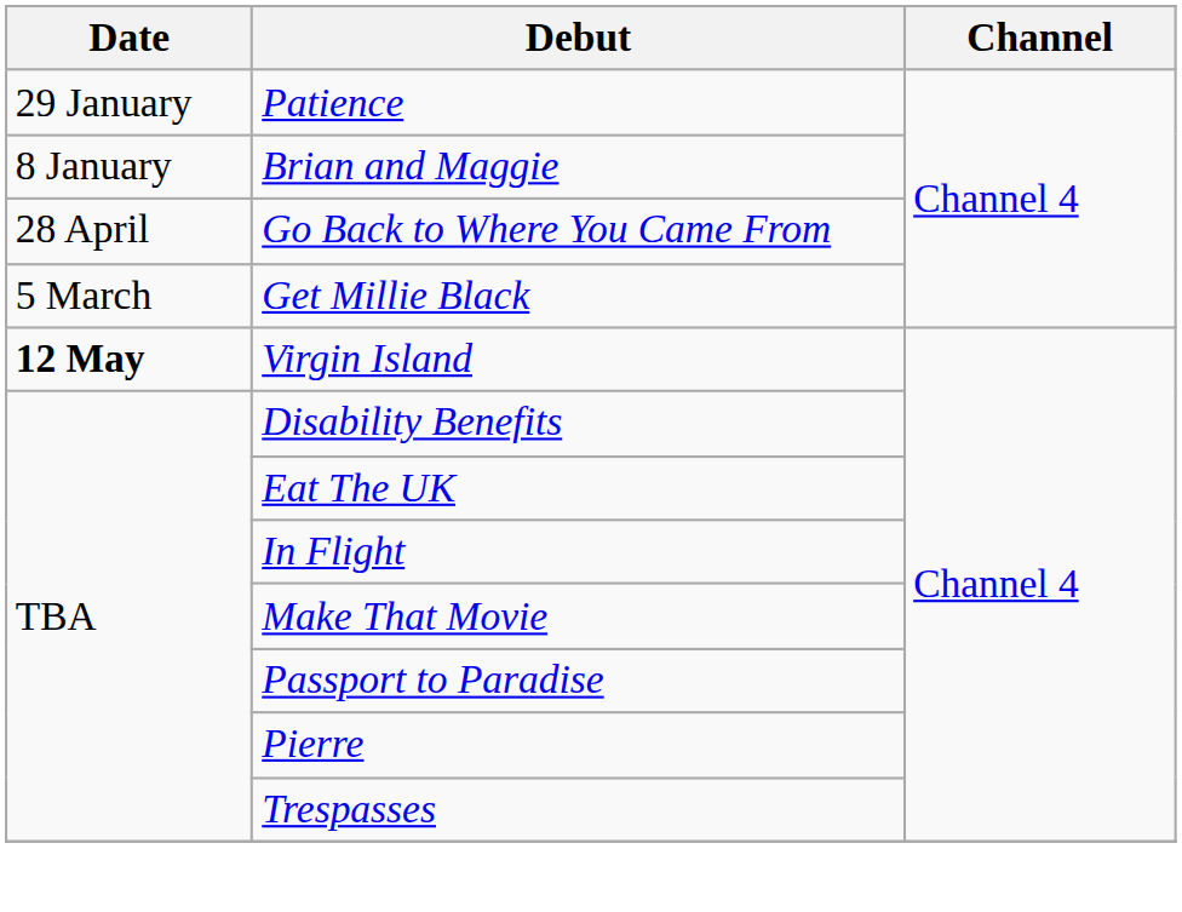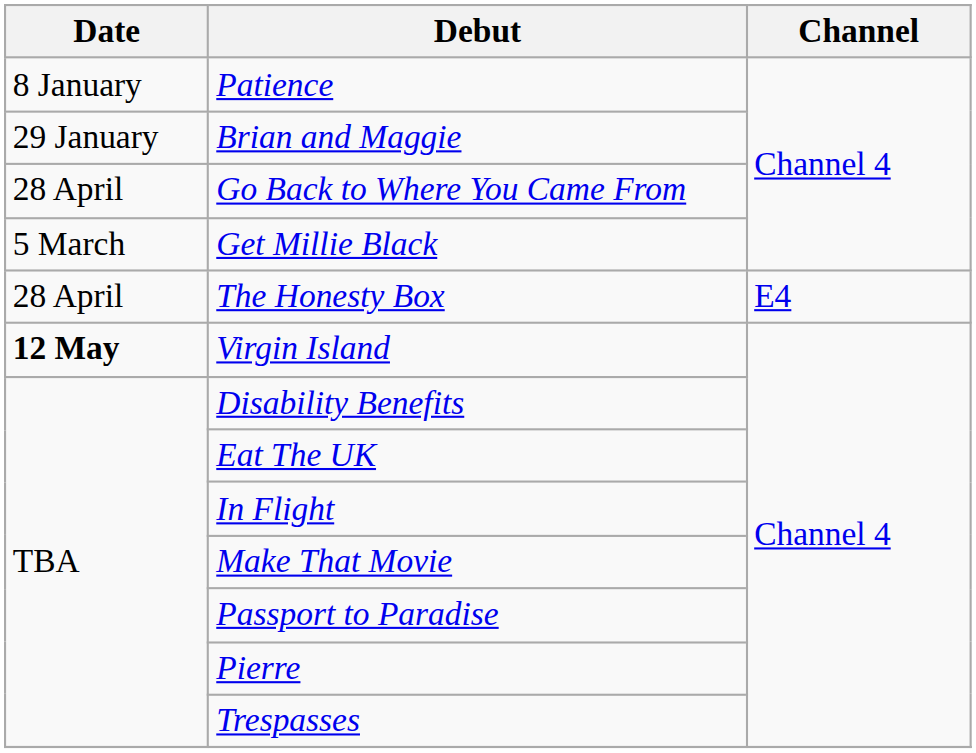Patience | Date: 29 January -> 8 January
Brian and Maggie | Date: 8 January -> 29 January
+ row: 28 April | The Honesty Box | E4
